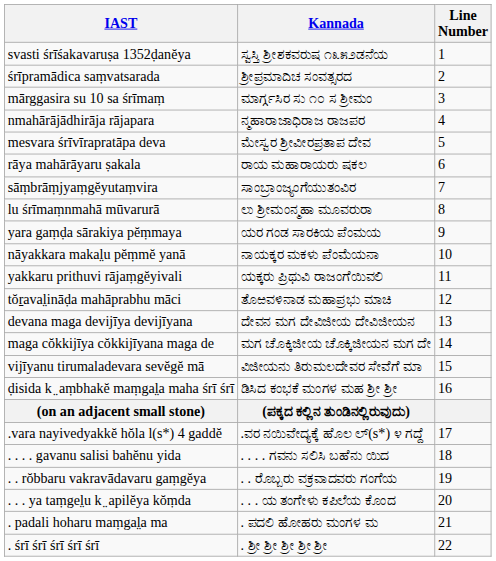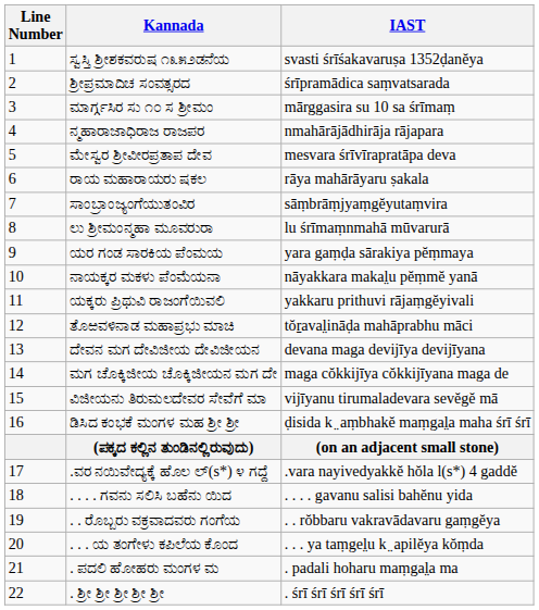columns swapped: Line Number <-> IAST
